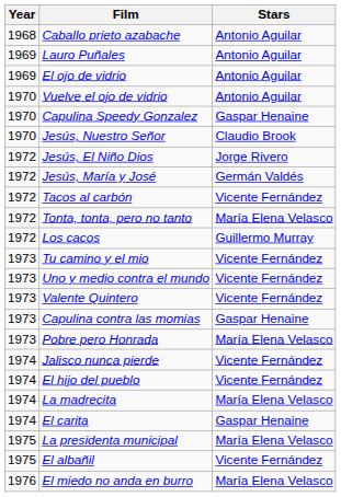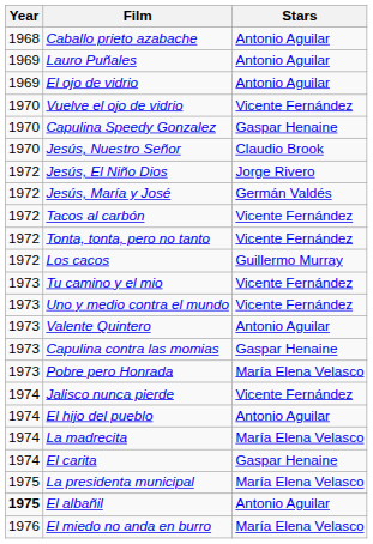Vuelve el ojo de vidrio | Stars: Antonio Aguilar -> Vicente Fernández
Tonta, tonta, pero no tanto | Stars: María Elena Velasco -> Vicente Fernández
Valente Quintero | Stars: Vicente Fernández -> Antonio Aguilar
El hijo del pueblo | Stars: Vicente Fernández -> Antonio Aguilar
El albañil | Year: normal -> bold
El albañil | Stars: Vicente Fernández -> Antonio Aguilar
